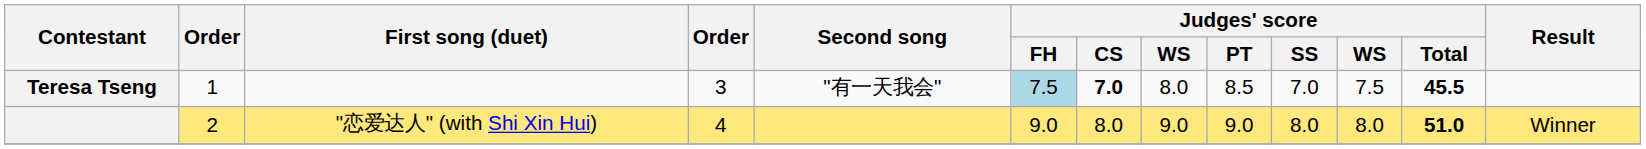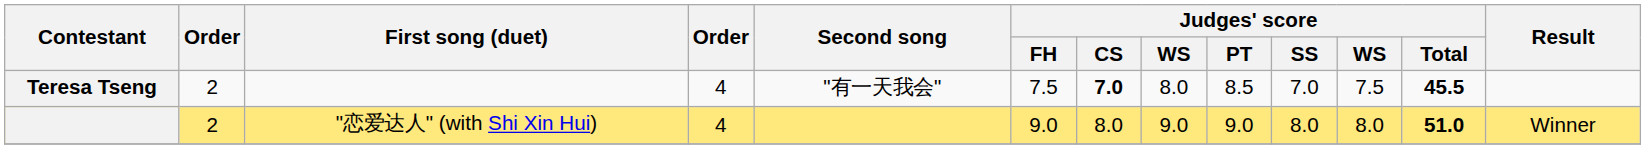Teresa Tseng | column 2: 1 -> 2
Teresa Tseng | column 4: 3 -> 4
Teresa Tseng | Judges' score / FH: lightblue background -> no background
